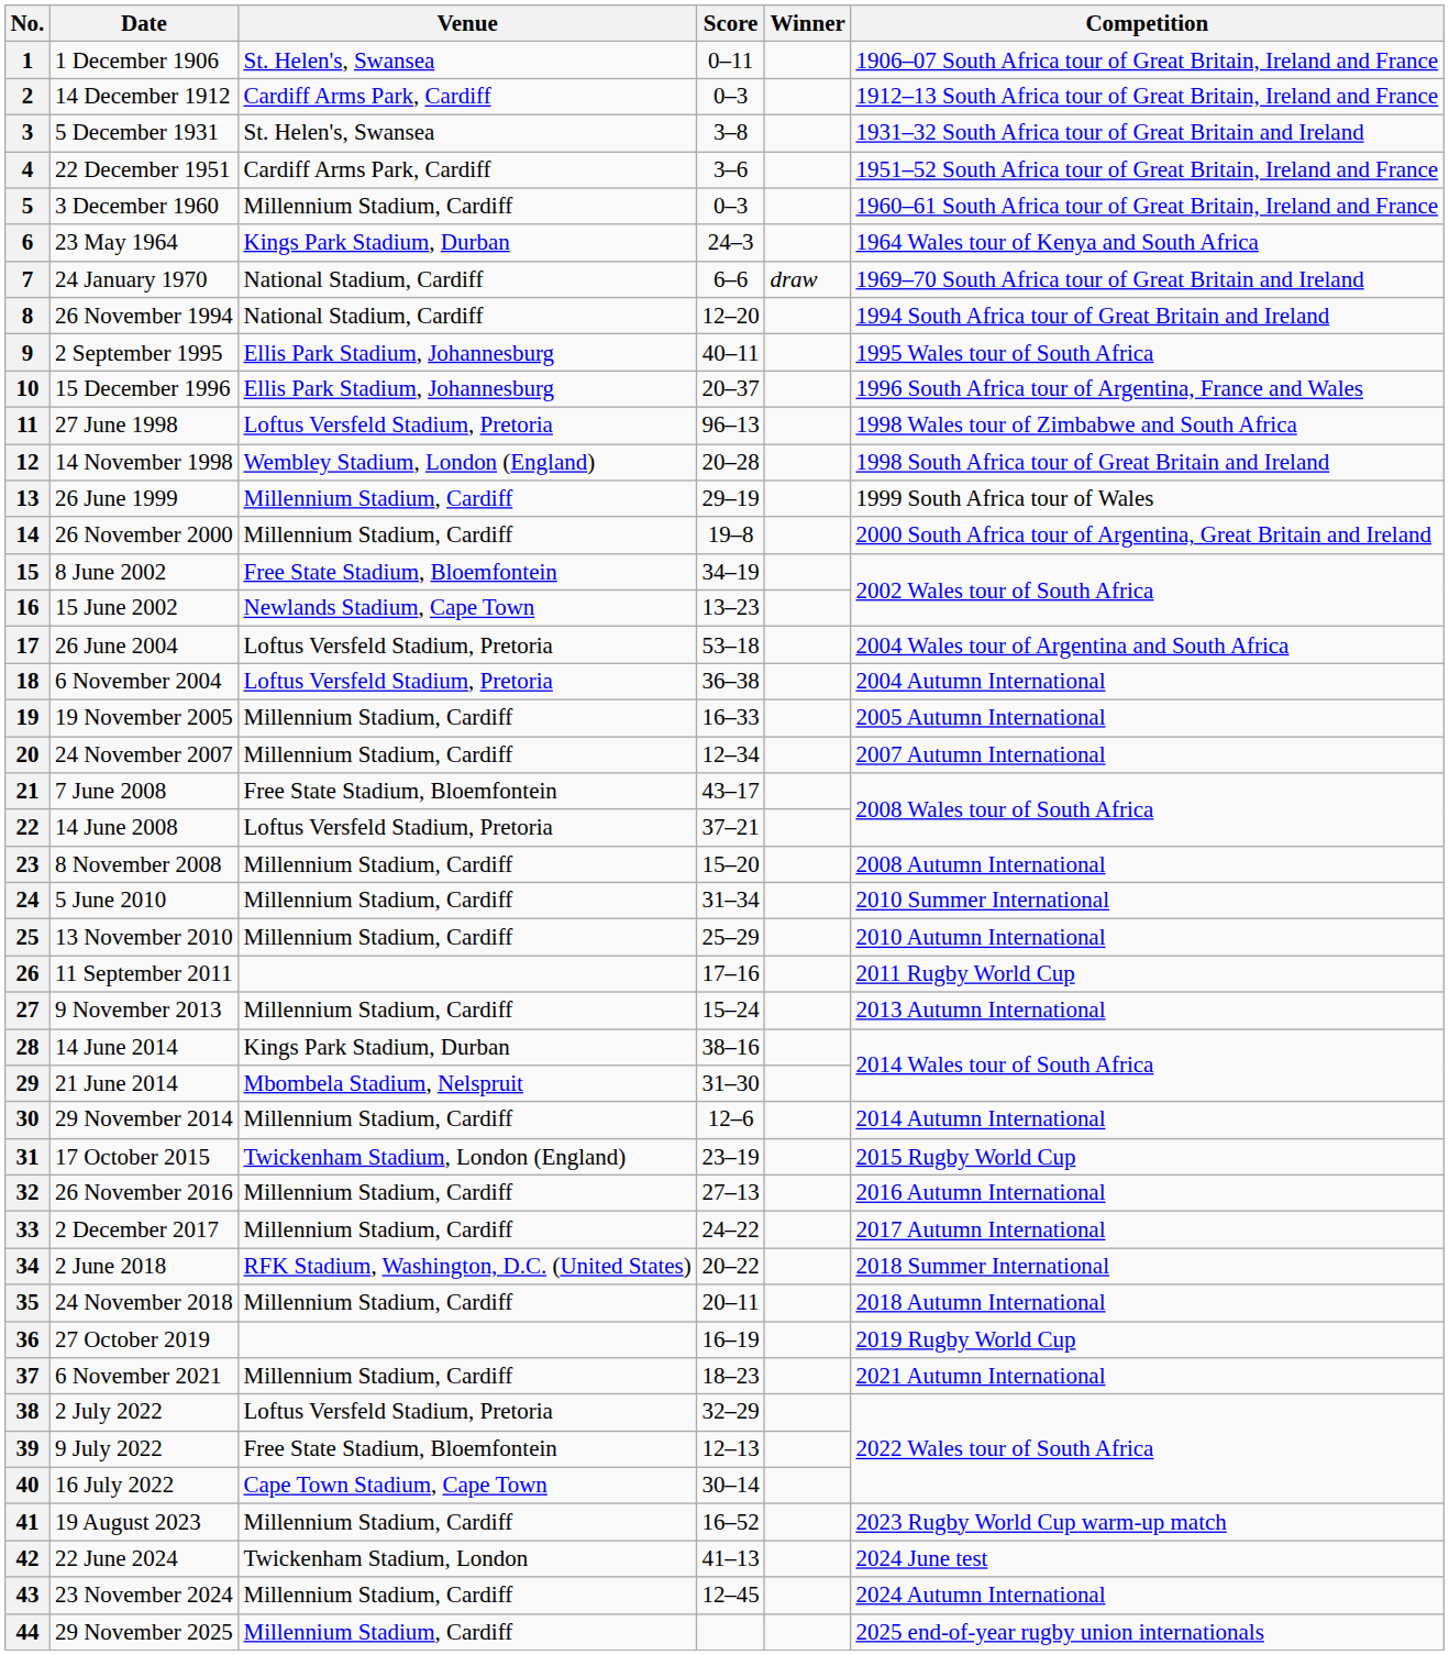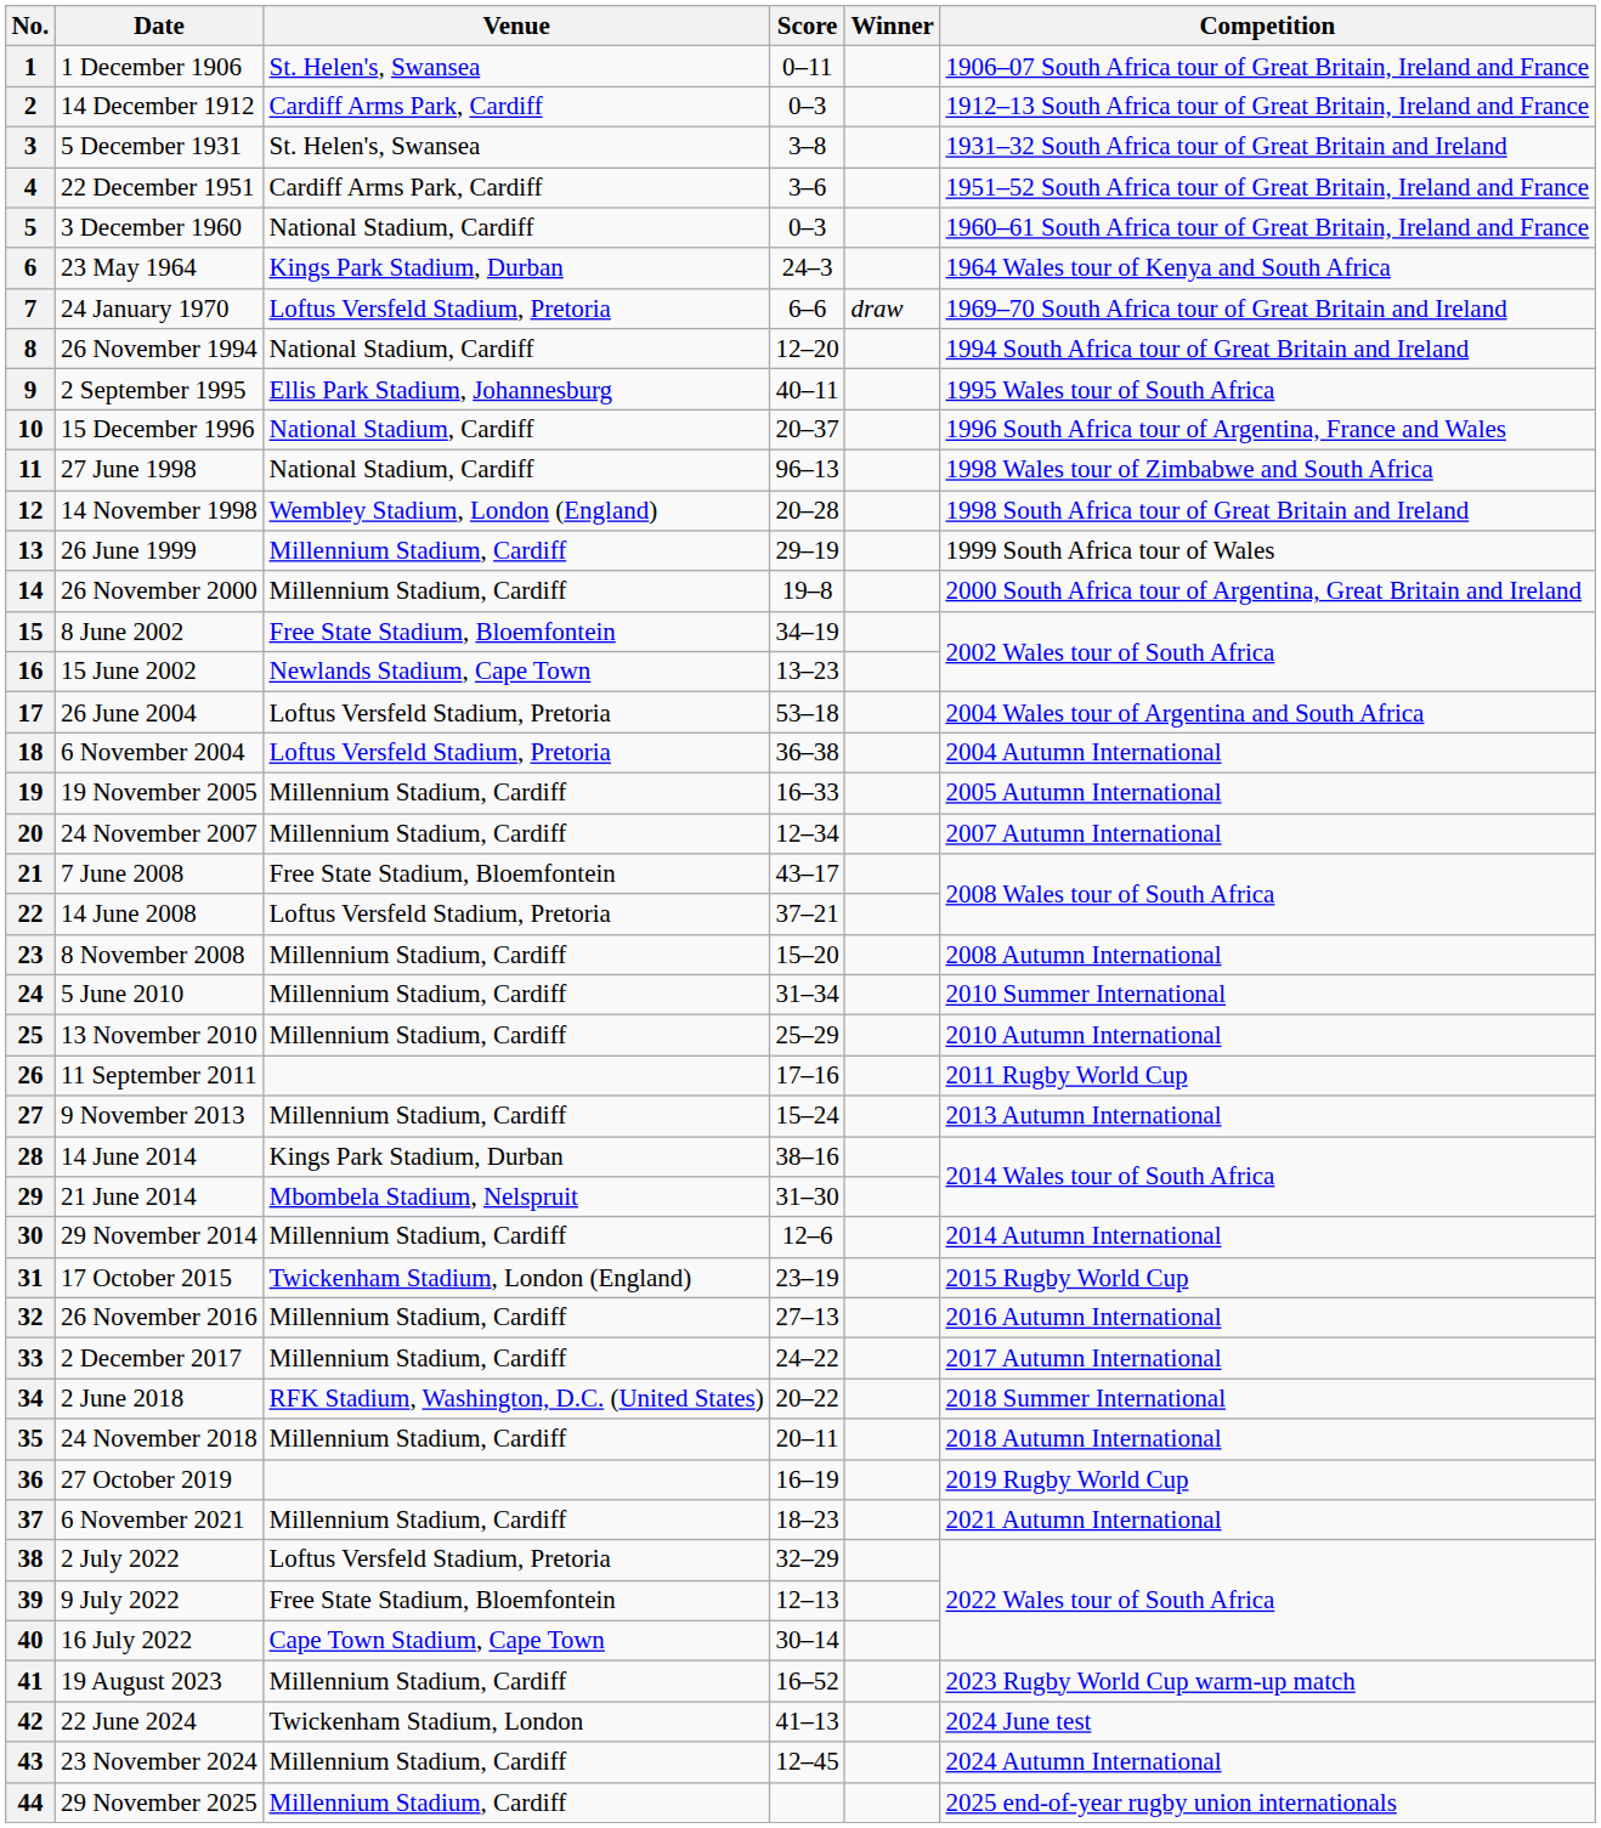5 | Venue: Millennium Stadium, Cardiff -> National Stadium, Cardiff
7 | Venue: National Stadium, Cardiff -> Loftus Versfeld Stadium, Pretoria
10 | Venue: Ellis Park Stadium, Johannesburg -> National Stadium, Cardiff
11 | Venue: Loftus Versfeld Stadium, Pretoria -> National Stadium, Cardiff
